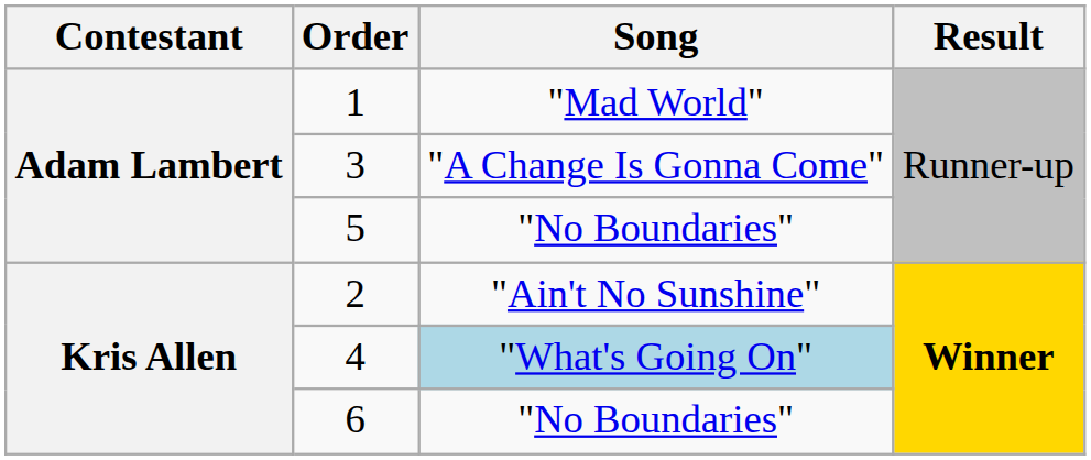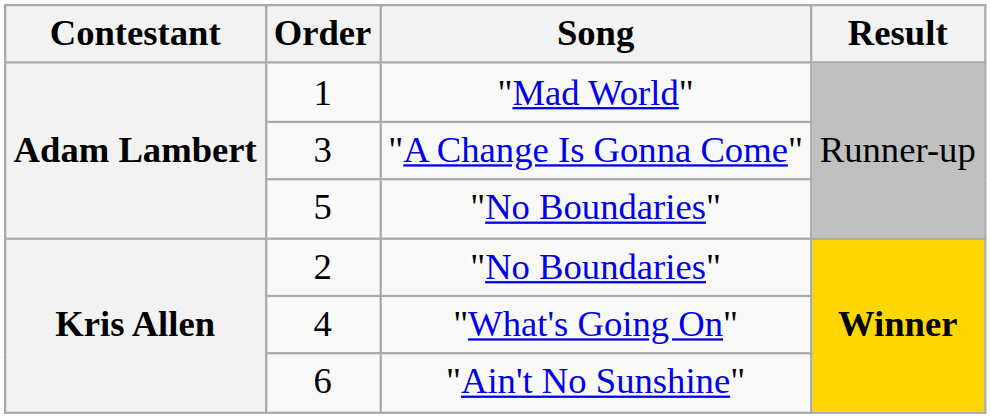2 | Song: "Ain't No Sunshine" -> "No Boundaries"
4 | Song: lightblue background -> no background
6 | Song: "No Boundaries" -> "Ain't No Sunshine"
